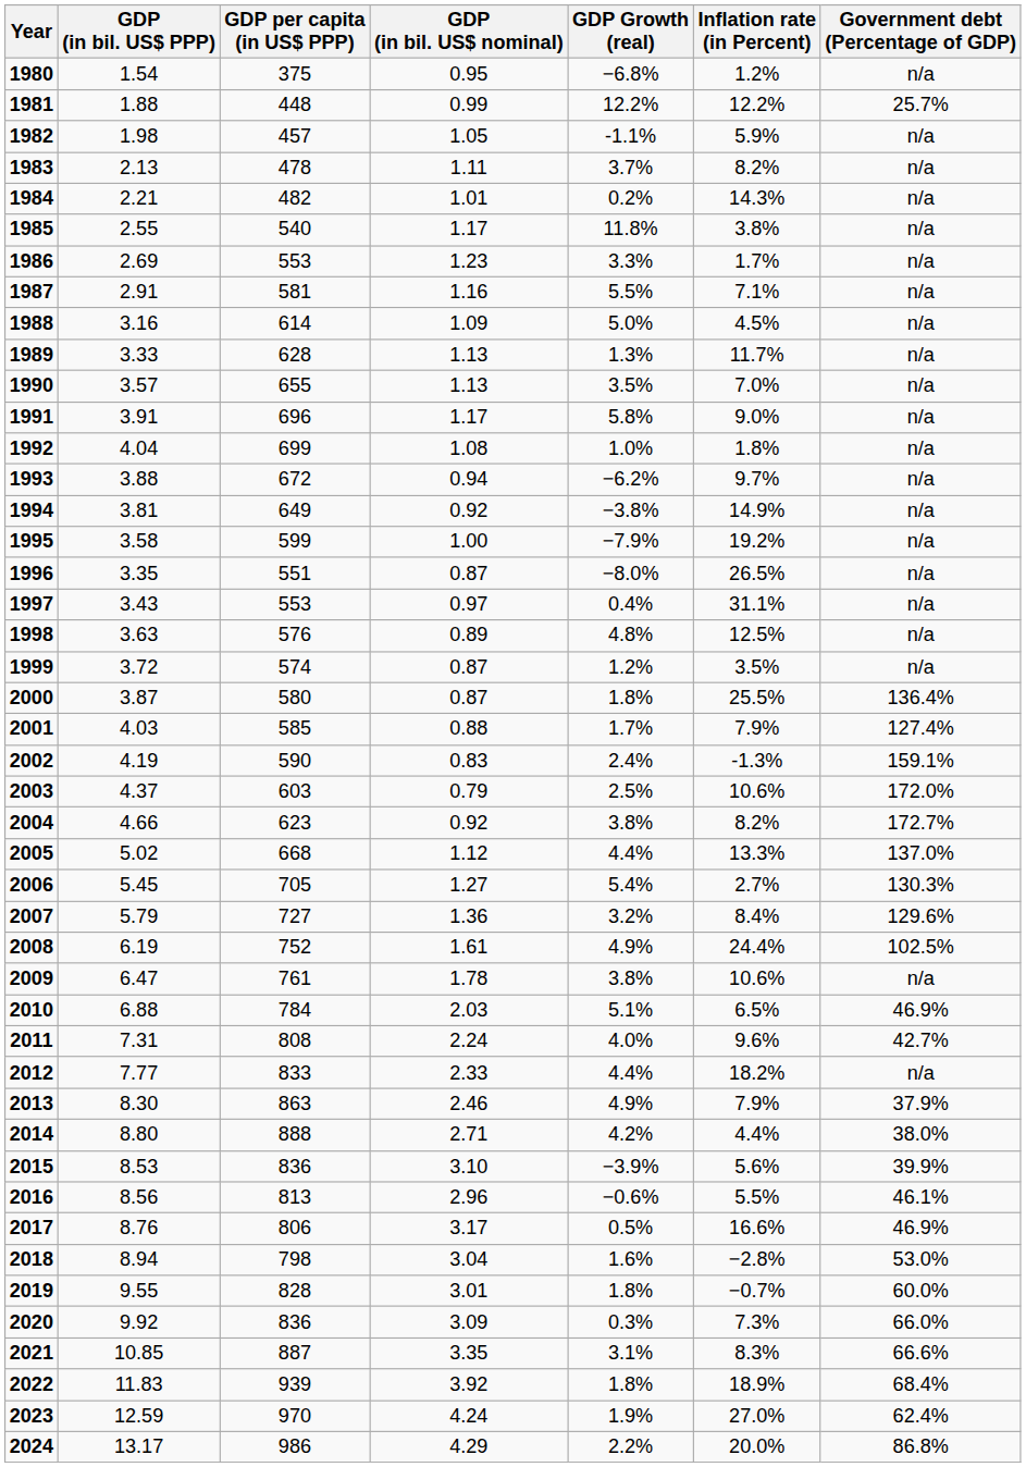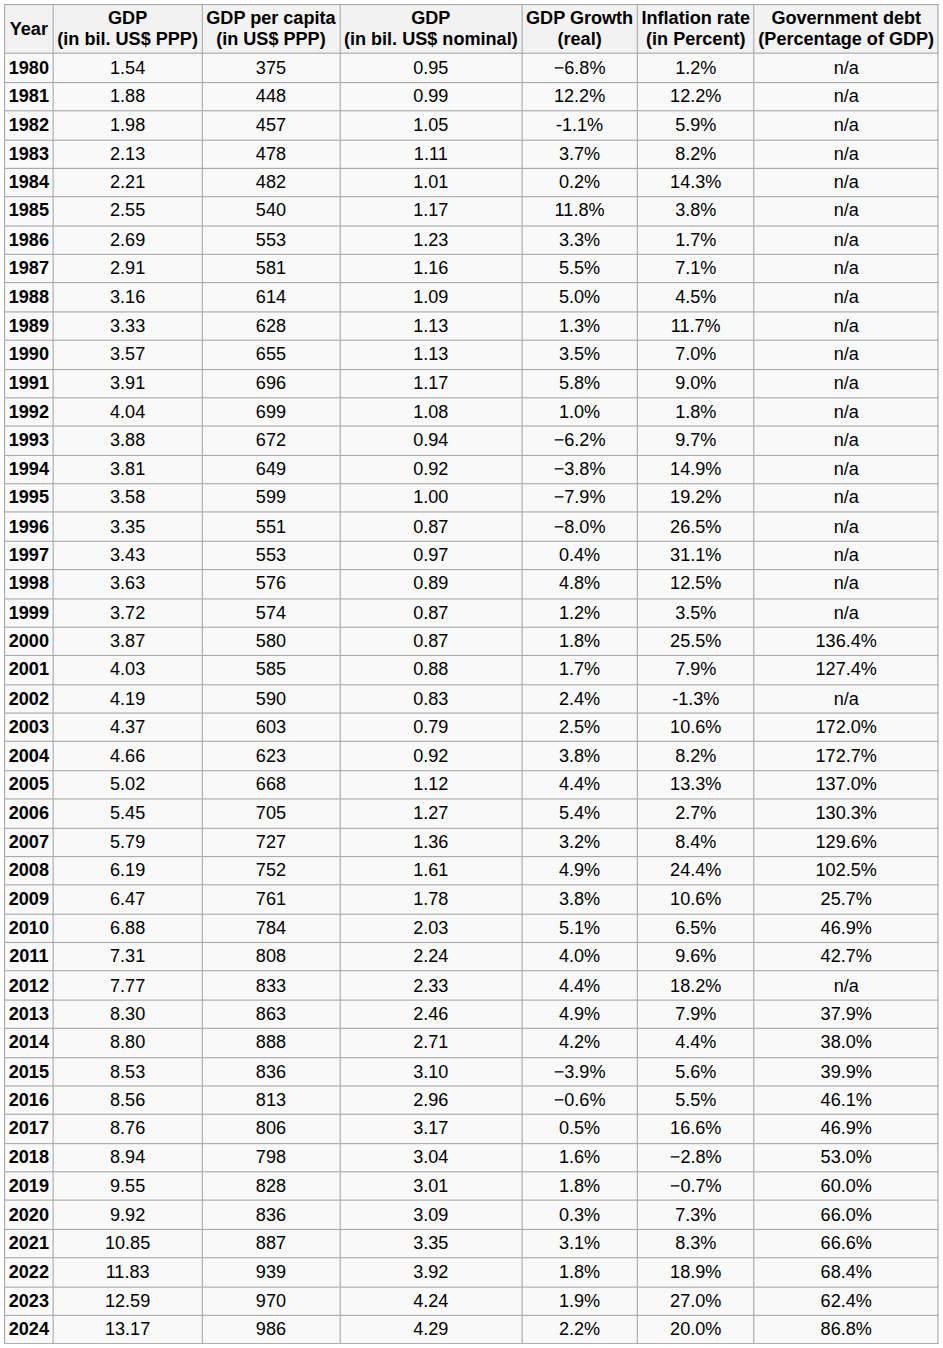1981 | Government debt (Percentage of GDP): 25.7% -> n/a
2002 | Government debt (Percentage of GDP): 159.1% -> n/a
2009 | Government debt (Percentage of GDP): n/a -> 25.7%
